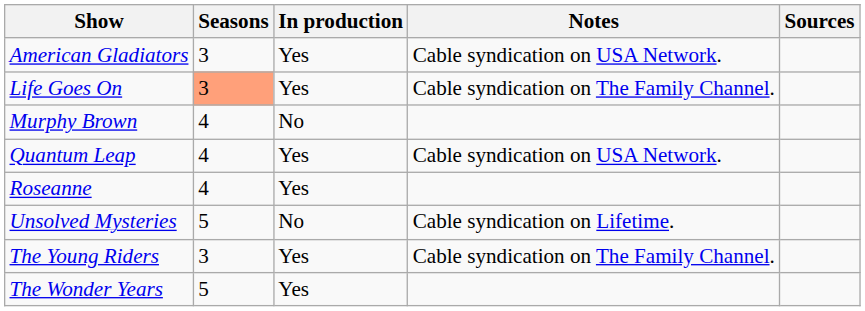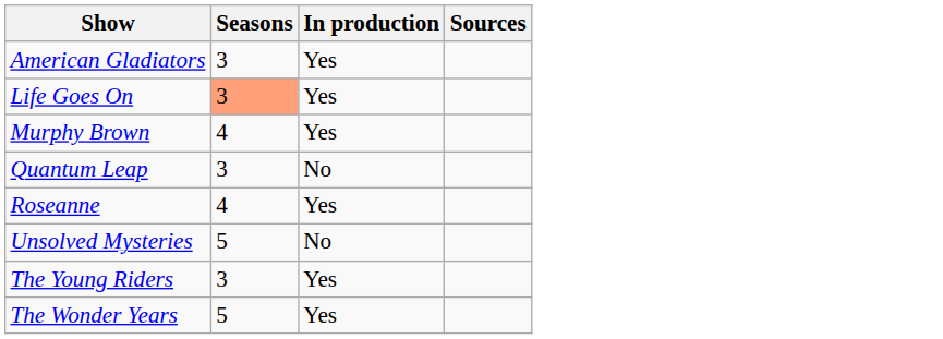- column: Notes | Cable syndication on USA Network. | Cable syndication on The Family Channel. | Cable syndication on USA Network. | Cable syndication on Lifetime. | Cable syndication on The Family Channel.
Murphy Brown | In production: No -> Yes
Quantum Leap | Seasons: 4 -> 3
Quantum Leap | In production: Yes -> No
